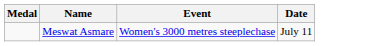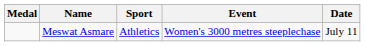+ column: Sport | Athletics
